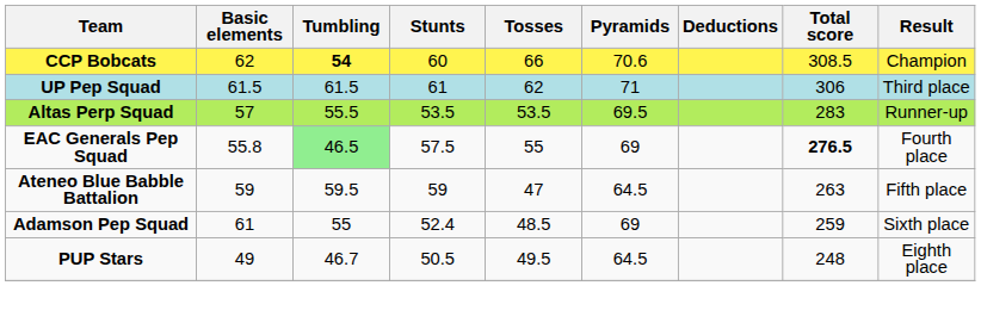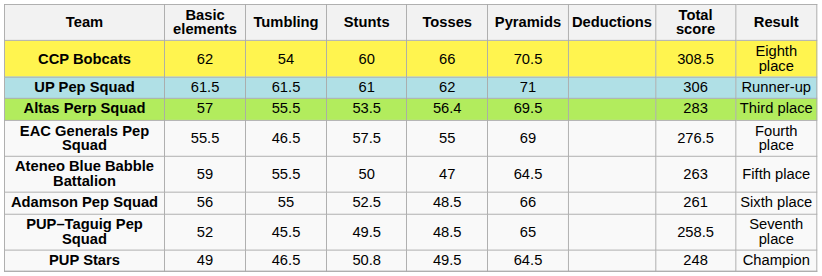CCP Bobcats | Tumbling: bold -> normal
CCP Bobcats | Pyramids: 70.6 -> 70.5
CCP Bobcats | Result: Champion -> Eighth place
UP Pep Squad | Result: Third place -> Runner-up
Altas Perp Squad | Tosses: 53.5 -> 56.4
Altas Perp Squad | Result: Runner-up -> Third place
EAC Generals Pep Squad | Basic elements: 55.8 -> 55.5
EAC Generals Pep Squad | Tumbling: lightgreen background -> no background
EAC Generals Pep Squad | Total score: bold -> normal
Ateneo Blue Babble Battalion | Tumbling: 59.5 -> 55.5
Ateneo Blue Babble Battalion | Stunts: 59 -> 50
Adamson Pep Squad | Basic elements: 61 -> 56
Adamson Pep Squad | Stunts: 52.4 -> 52.5
Adamson Pep Squad | Pyramids: 69 -> 66
Adamson Pep Squad | Total score: 259 -> 261
+ row: PUP–Taguig Pep Squad | 52 | 45.5 | 49.5 | 48.5 | 65 | 258.5 | Seventh place
PUP Stars | Tumbling: 46.7 -> 46.5
PUP Stars | Stunts: 50.5 -> 50.8
PUP Stars | Result: Eighth place -> Champion
